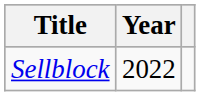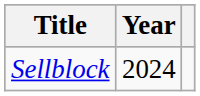Sellblock | Year: 2022 -> 2024
